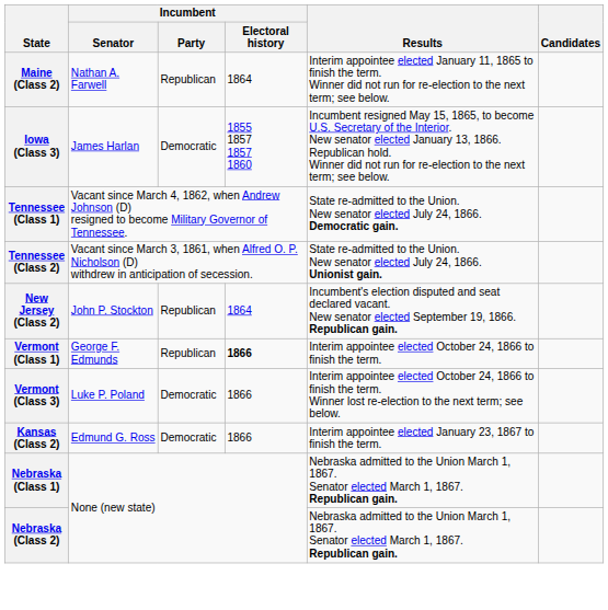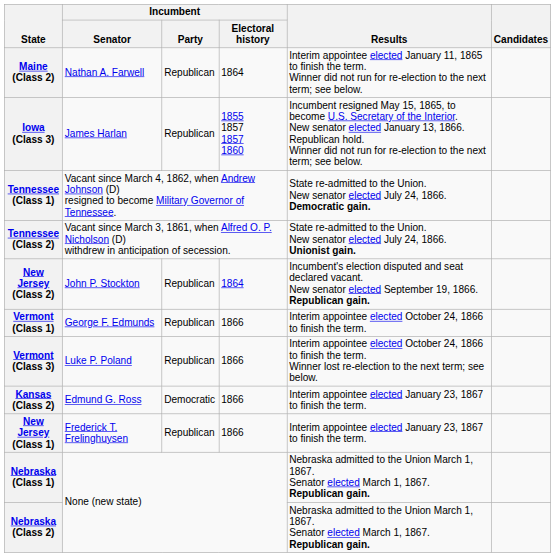Iowa (Class 3) | Incumbent / Party: Democratic -> Republican
Vermont (Class 1) | Incumbent / Electoral history: bold -> normal
Vermont (Class 3) | Incumbent / Party: Democratic -> Republican
+ row: New Jersey (Class 1) | Frederick T. Frelinghuysen | Republican | 1866 | Interim appointee elected January 23, 1867 to finish the term.
